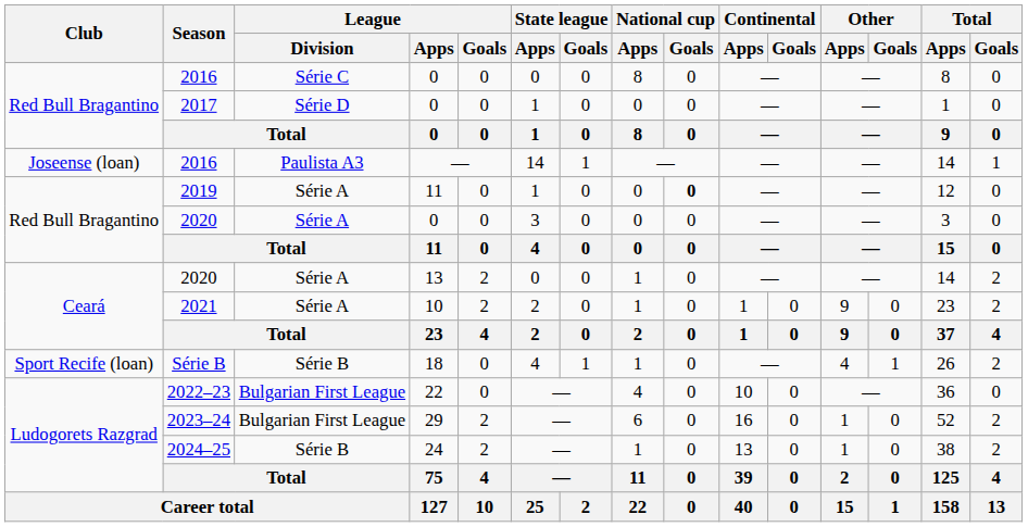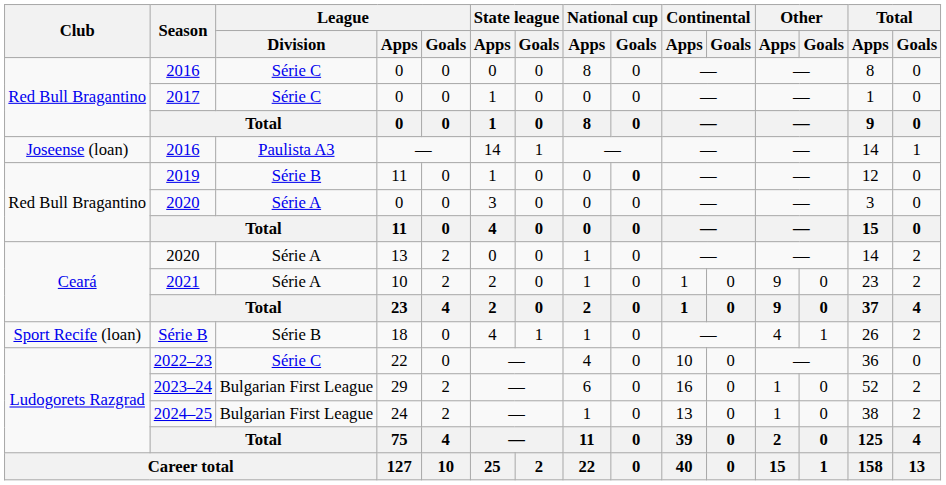2017 | League / Division: Série D -> Série C
2019 | League / Division: Série A -> Série B
2022–23 | League / Division: Bulgarian First League -> Série C
2024–25 | League / Division: Série B -> Bulgarian First League
